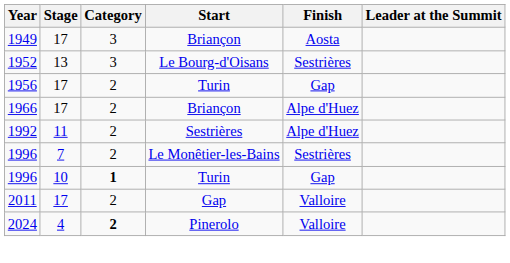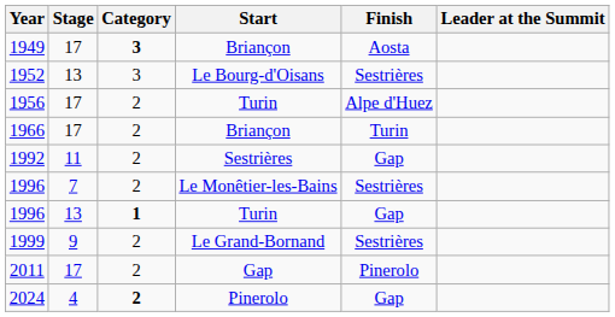1949 | Category: normal -> bold
1956 | Finish: Gap -> Alpe d'Huez
1966 | Finish: Alpe d'Huez -> Turin
1992 | Finish: Alpe d'Huez -> Gap
1996 / Turin | Stage: 10 -> 13
+ row: 1999 | 9 | 2 | Le Grand-Bornand | Sestrières
2011 | Finish: Valloire -> Pinerolo
2024 | Finish: Valloire -> Gap
